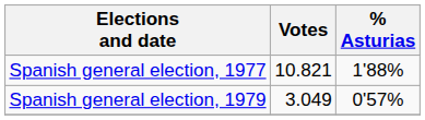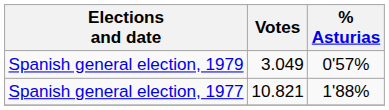rows swapped: Spanish general election, 1977 <-> Spanish general election, 1979
